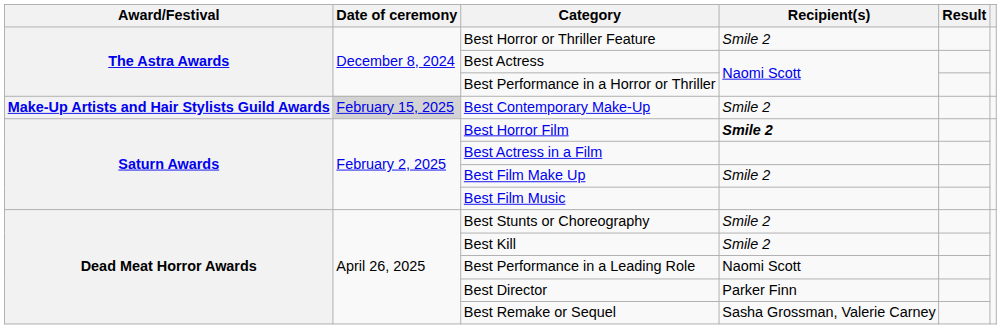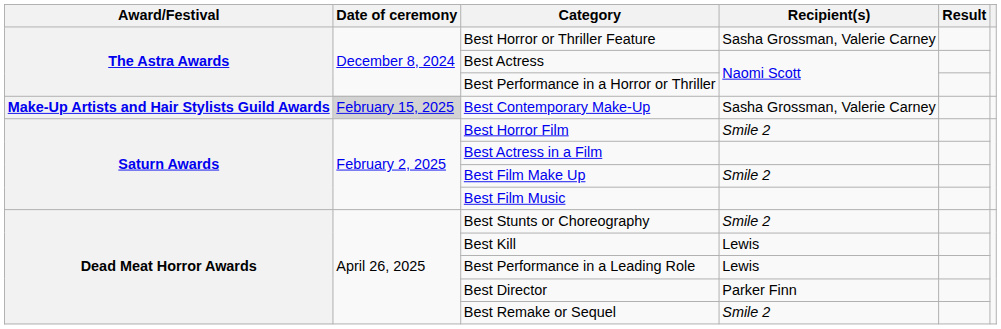Best Horror or Thriller Feature | Recipient(s): Smile 2 -> Sasha Grossman, Valerie Carney
Best Contemporary Make-Up | Recipient(s): Smile 2 -> Sasha Grossman, Valerie Carney
Best Horror Film | Recipient(s): bold -> normal
Best Kill | Recipient(s): Smile 2 -> Lewis
Best Performance in a Leading Role | Recipient(s): Naomi Scott -> Lewis
Best Remake or Sequel | Recipient(s): Sasha Grossman, Valerie Carney -> Smile 2
